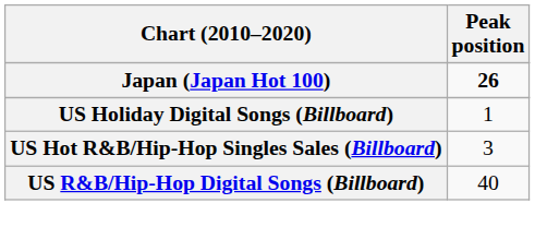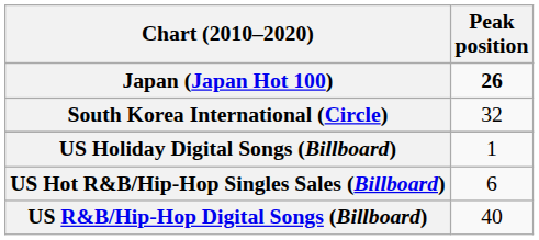+ row: South Korea International (Circle) | 32
US Hot R&B/Hip-Hop Singles Sales (Billboard) | Peak position: 3 -> 6
